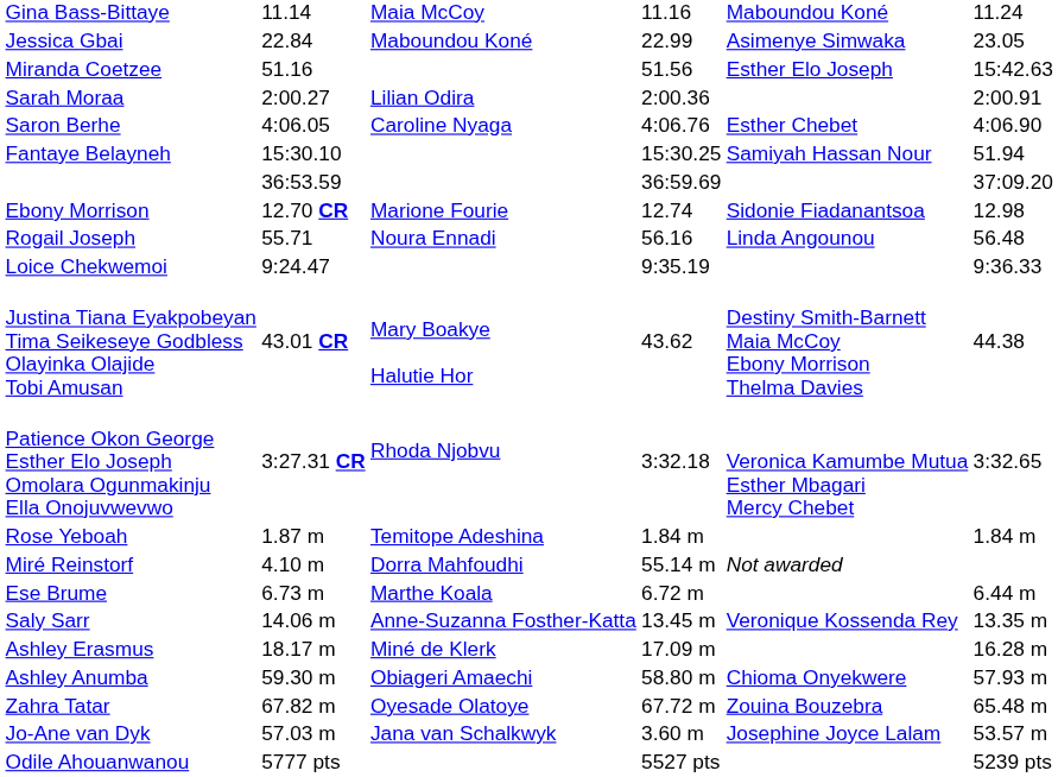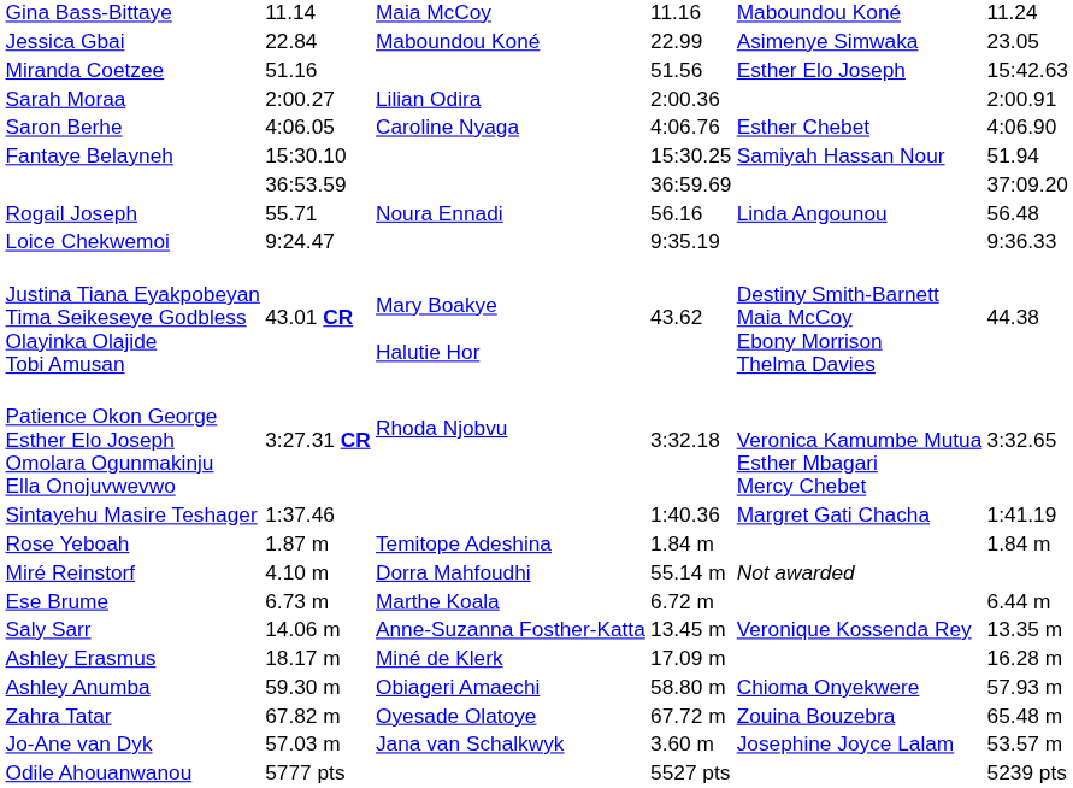- row: Ebony Morrison | 12.70 CR | Marione Fourie | 12.74 | Sidonie Fiadanantsoa | 12.98
+ row: Sintayehu Masire Teshager | 1:37.46 | 1:40.36 | Margret Gati Chacha | 1:41.19
